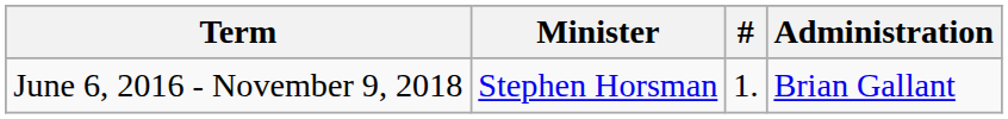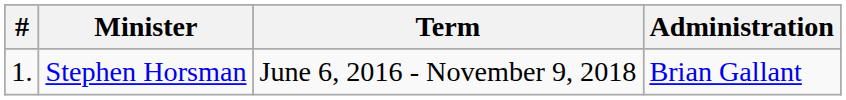columns swapped: # <-> Term
